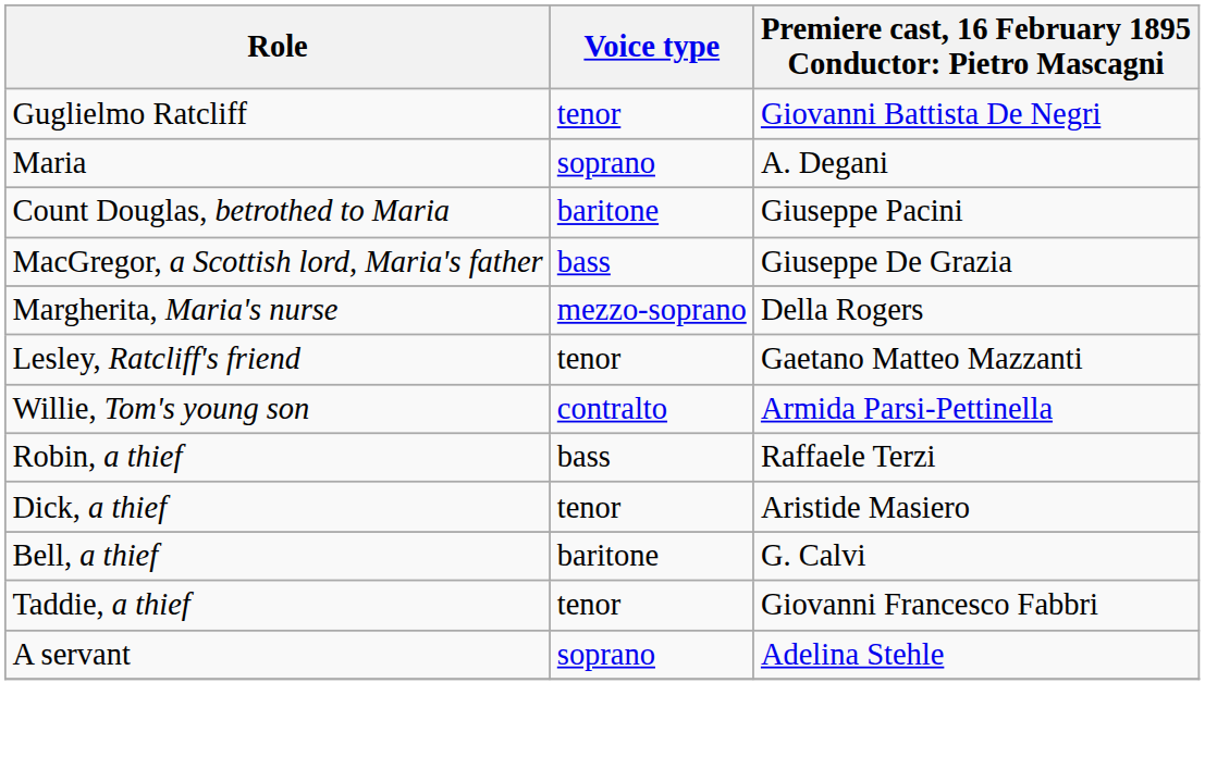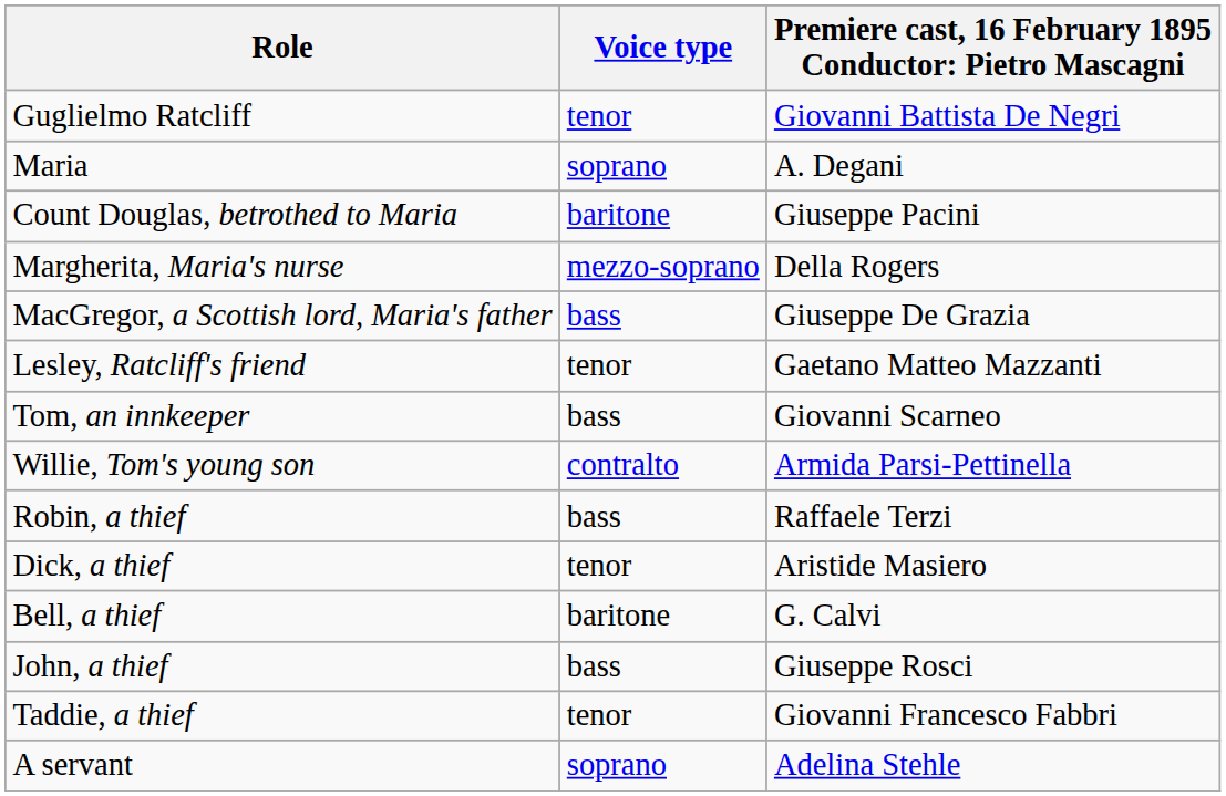rows swapped: Margherita, Maria's nurse <-> MacGregor, a Scottish lord, Maria's father
+ row: Tom, an innkeeper | bass | Giovanni Scarneo
+ row: John, a thief | bass | Giuseppe Rosci
